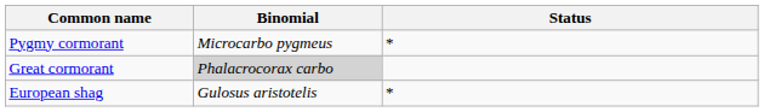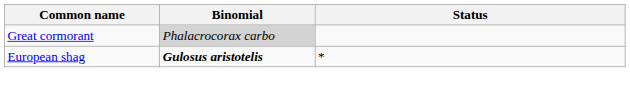- row: Pygmy cormorant | Microcarbo pygmeus | *
European shag | Binomial: normal -> bold
